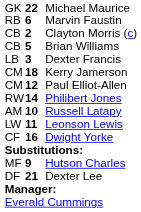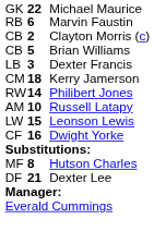- row: CM | 12 | Paul Elliot-Allen
Leonson Lewis | column 2: 11 -> 15
Hutson Charles | column 2: 9 -> 8
